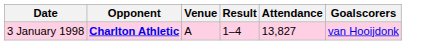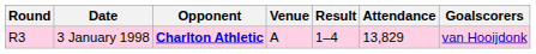+ column: Round | R3
3 January 1998 | Attendance: 13,827 -> 13,829
